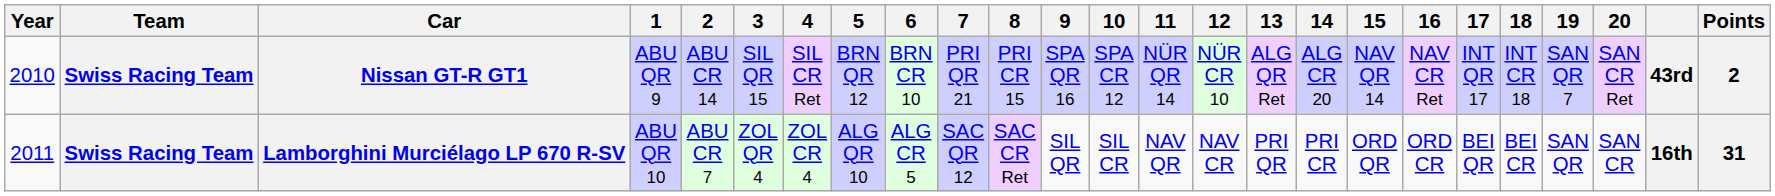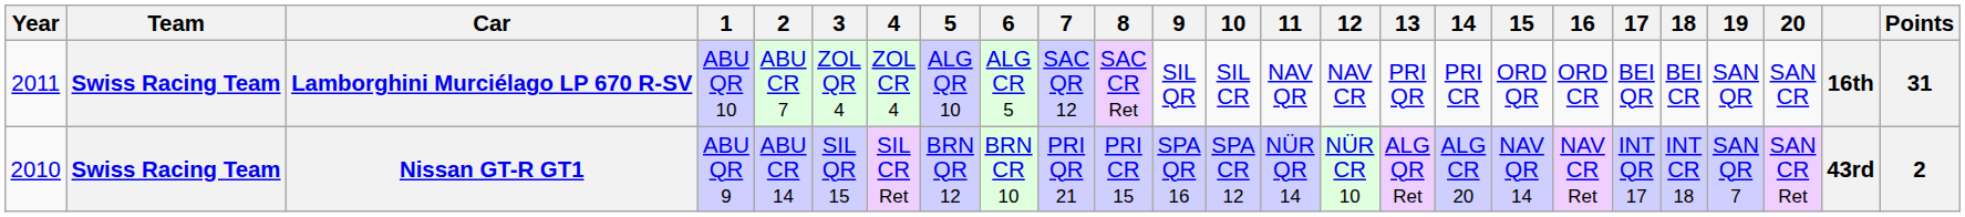rows swapped: Nissan GT-R GT1 <-> Lamborghini Murciélago LP 670 R-SV
